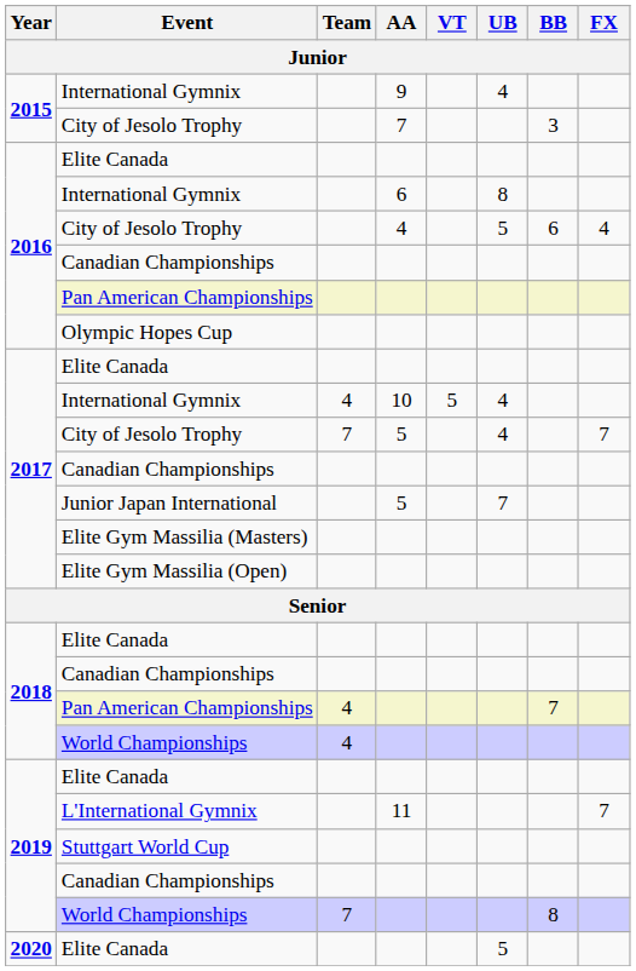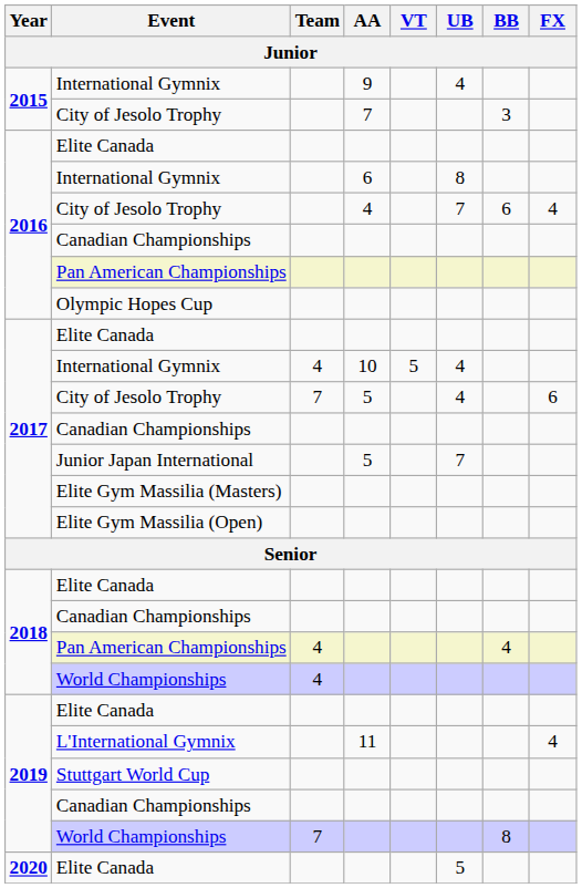2016 / City of Jesolo Trophy | UB: 5 -> 7
2017 / City of Jesolo Trophy | FX: 7 -> 6
2018 / Pan American Championships | BB: 7 -> 4
L'International Gymnix | FX: 7 -> 4
